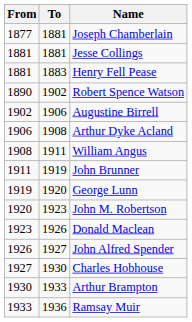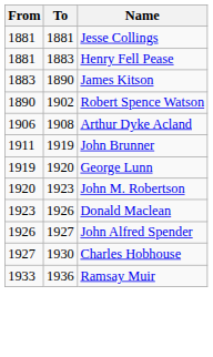- row: 1877 | 1881 | Joseph Chamberlain
+ row: 1883 | 1890 | James Kitson
- row: 1902 | 1906 | Augustine Birrell
- row: 1908 | 1911 | William Angus
- row: 1930 | 1933 | Arthur Brampton
